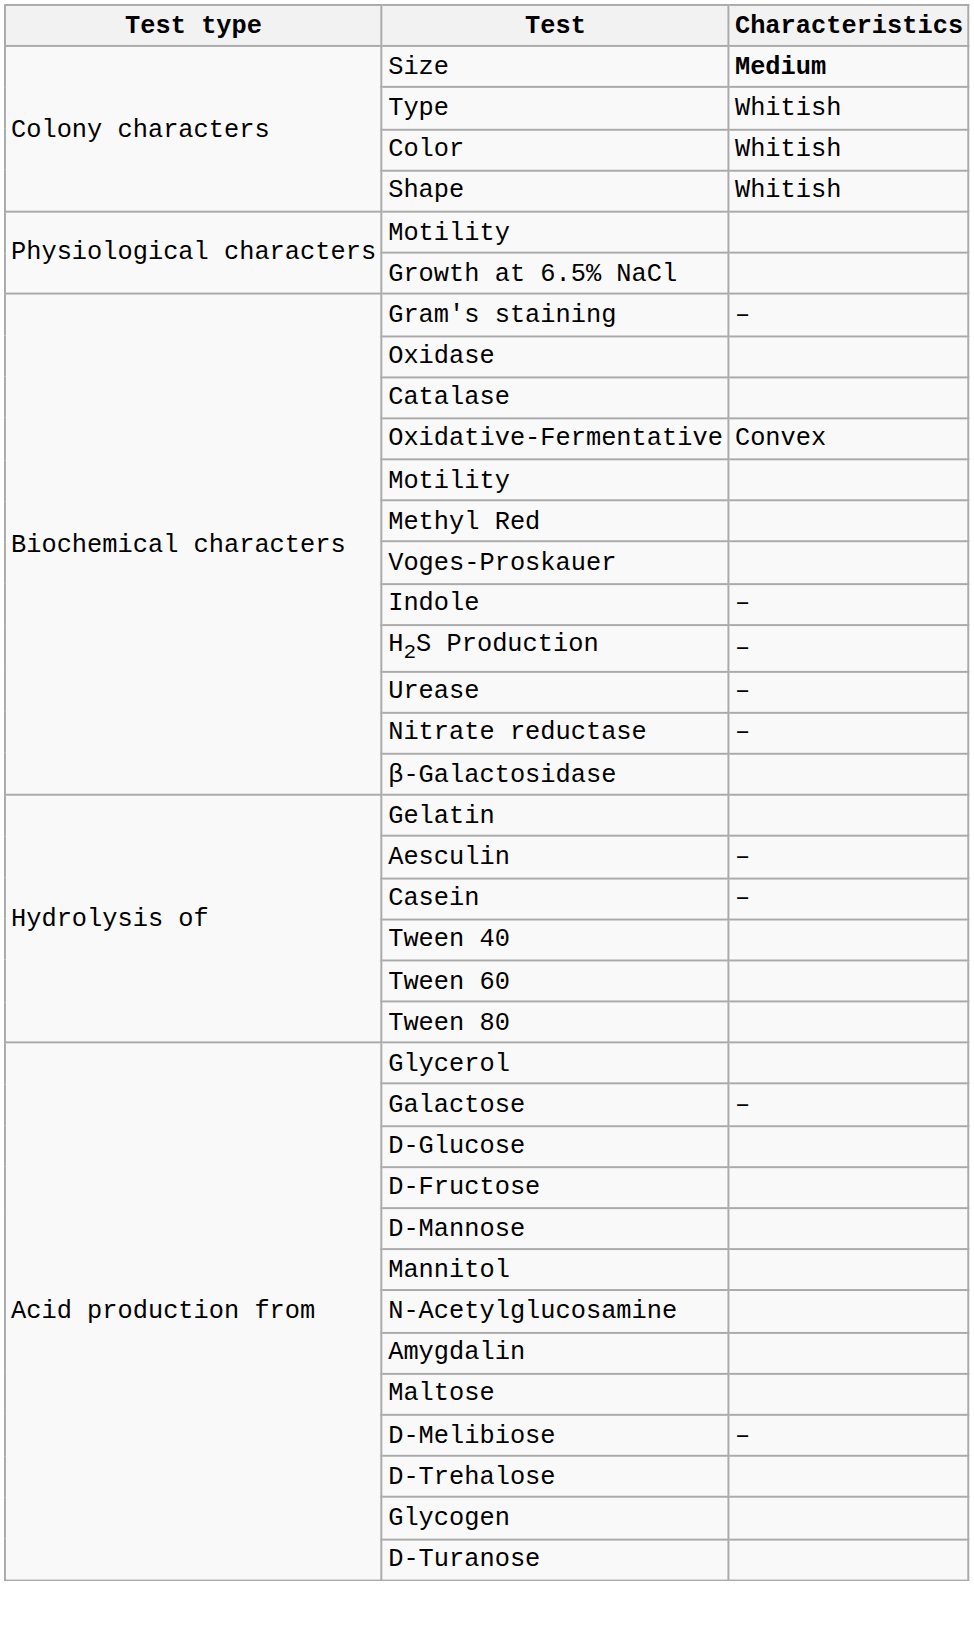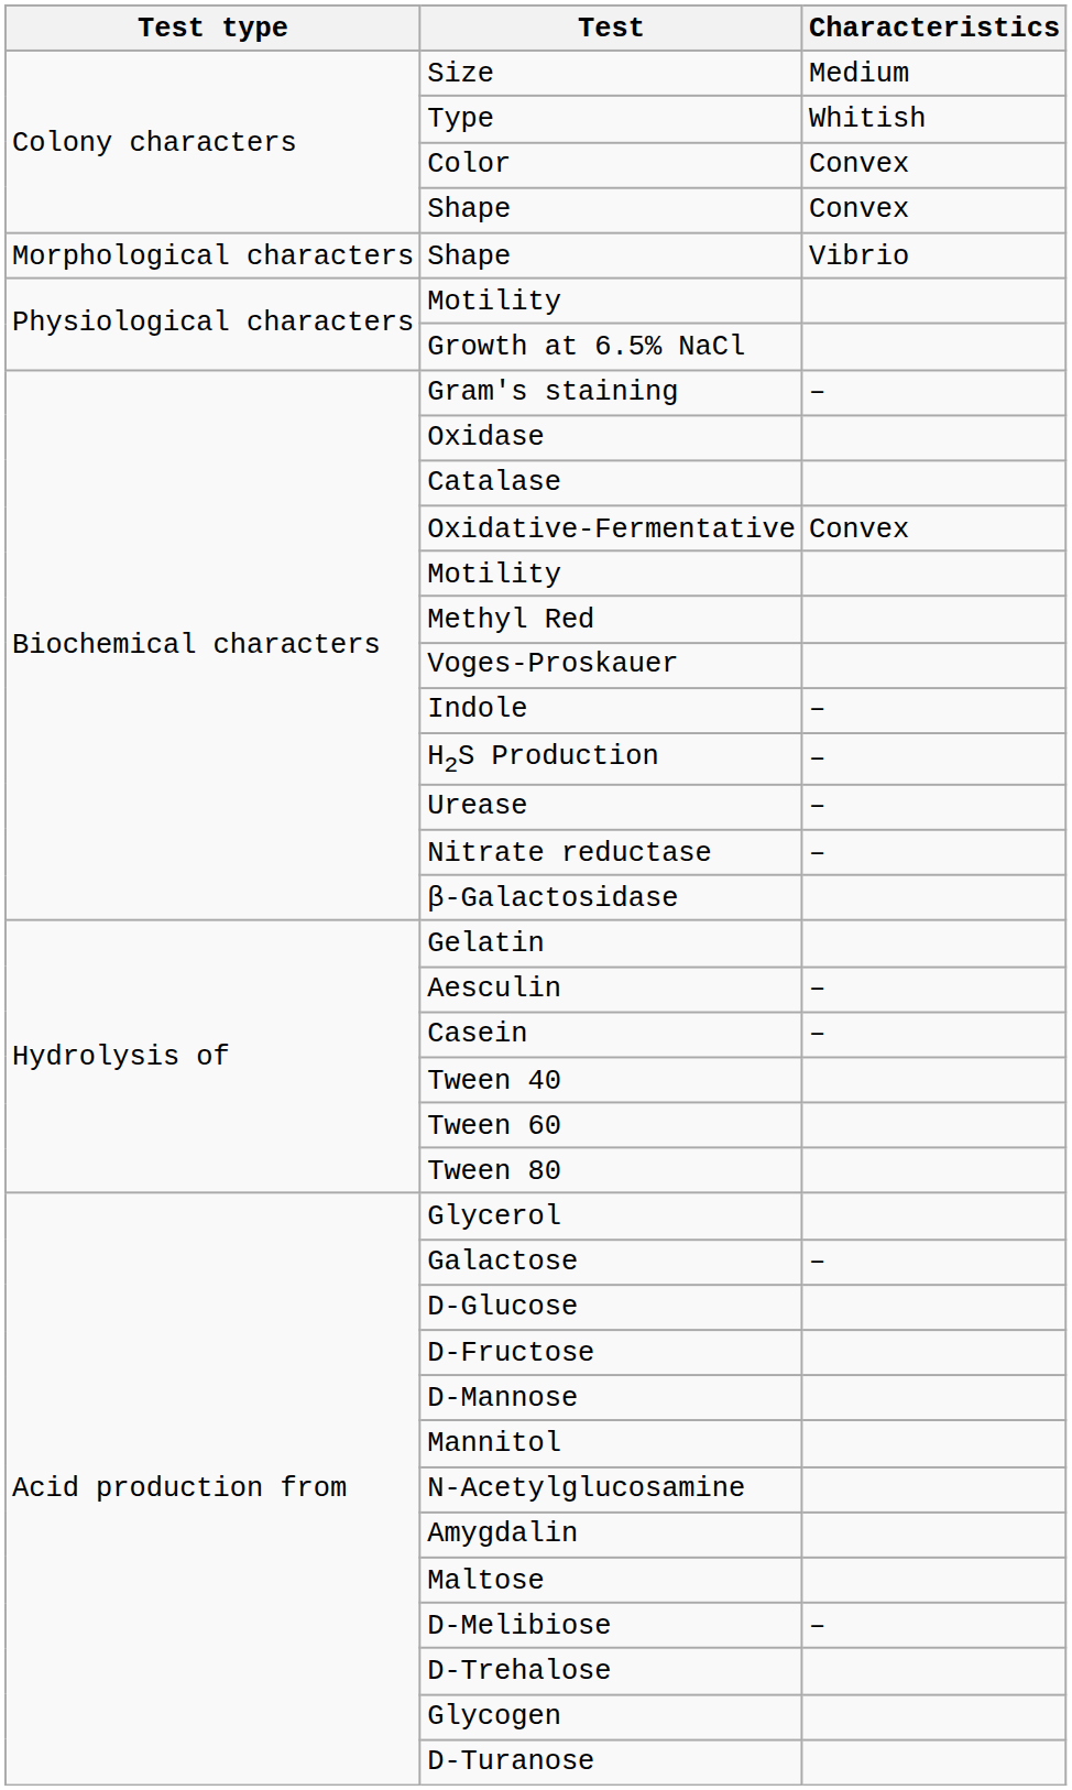Size | Characteristics: bold -> normal
Color | Characteristics: Whitish -> Convex
Colony characters / Shape | Characteristics: Whitish -> Convex
+ row: Morphological characters | Shape | Vibrio
